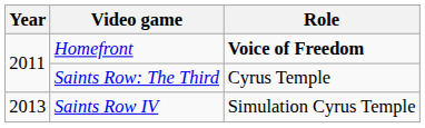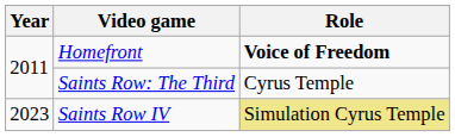Saints Row IV | Year: 2013 -> 2023
Saints Row IV | Role: no background -> khaki background
